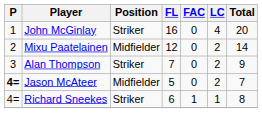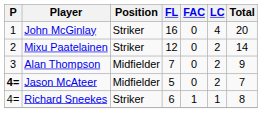Mixu Paatelainen | Position: Midfielder -> Striker
Alan Thompson | Position: Striker -> Midfielder
